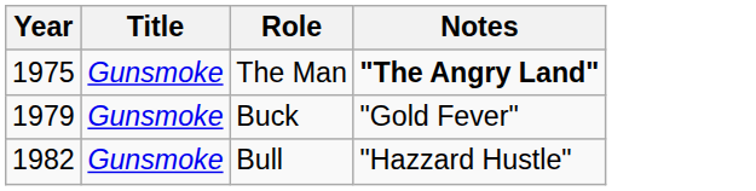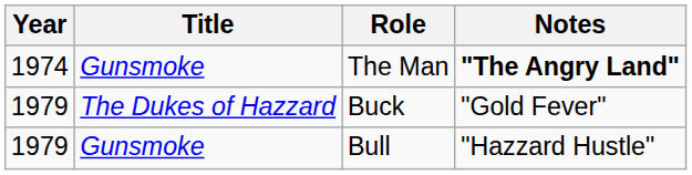The Man | Year: 1975 -> 1974
Buck | Title: Gunsmoke -> The Dukes of Hazzard
Bull | Year: 1982 -> 1979
